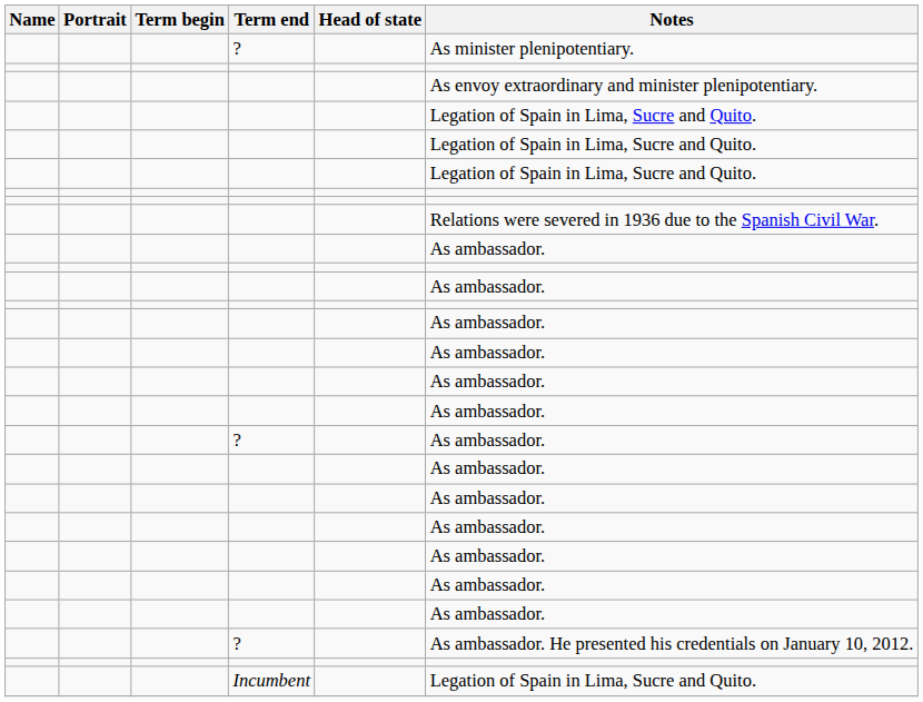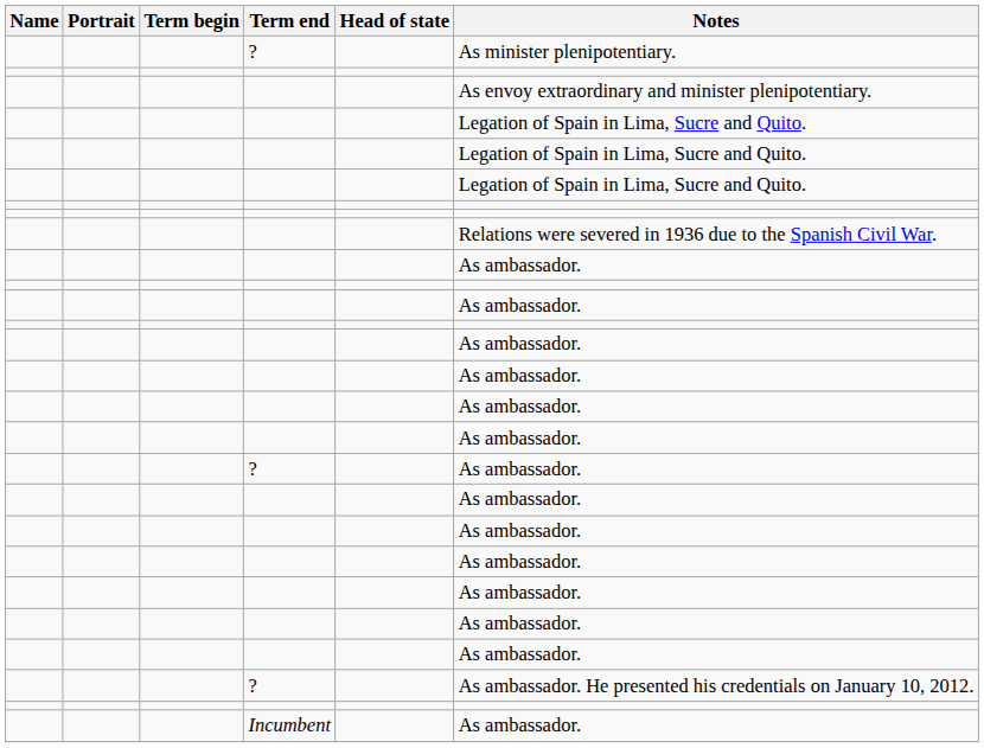Incumbent | Notes: Legation of Spain in Lima, Sucre and Quito. -> As ambassador.
